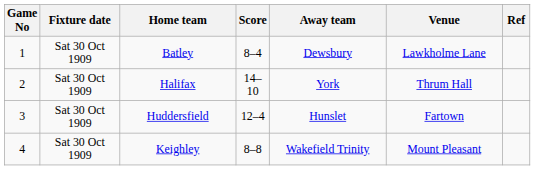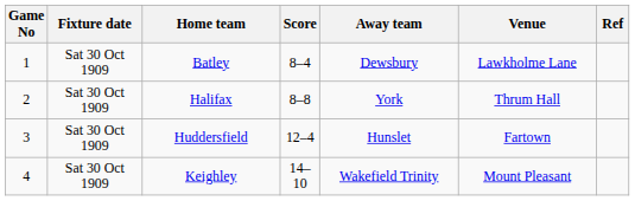Halifax | Score: 14–10 -> 8–8
Keighley | Score: 8–8 -> 14–10
